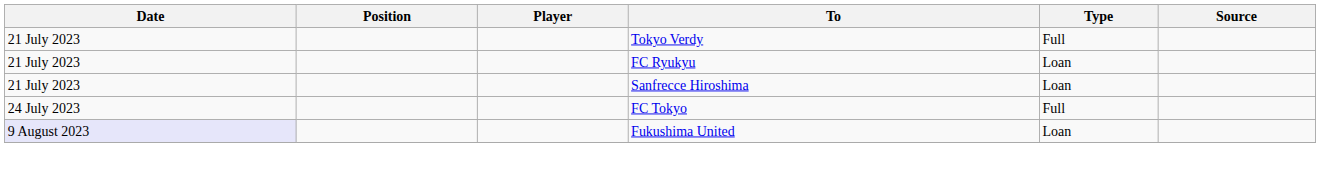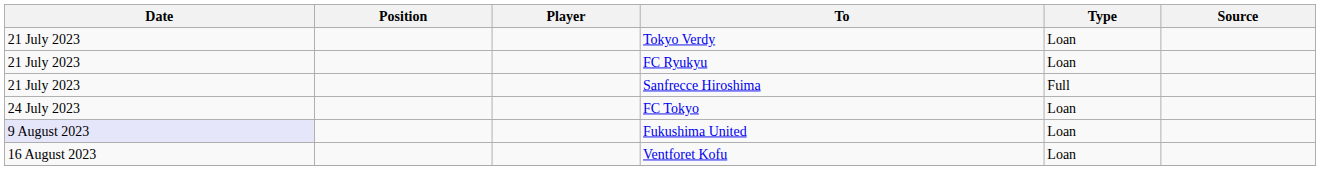Tokyo Verdy | Type: Full -> Loan
Sanfrecce Hiroshima | Type: Loan -> Full
FC Tokyo | Type: Full -> Loan
+ row: 16 August 2023 | Ventforet Kofu | Loan
